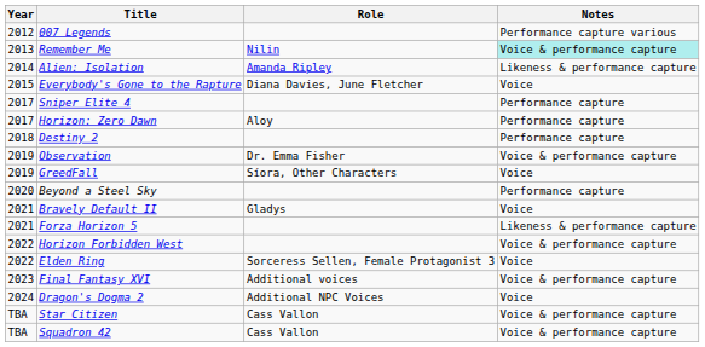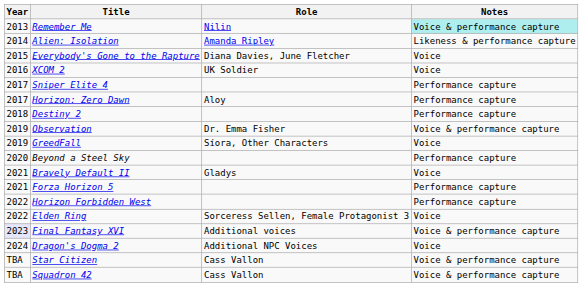- row: 2012 | 007 Legends | Performance capture various
+ row: 2016 | XCOM 2 | UK Soldier | Voice
Forza Horizon 5 | Notes: Likeness & performance capture -> Performance capture
Horizon Forbidden West | Notes: Voice & performance capture -> Performance capture
Final Fantasy XVI | Year: no background -> lavender background
